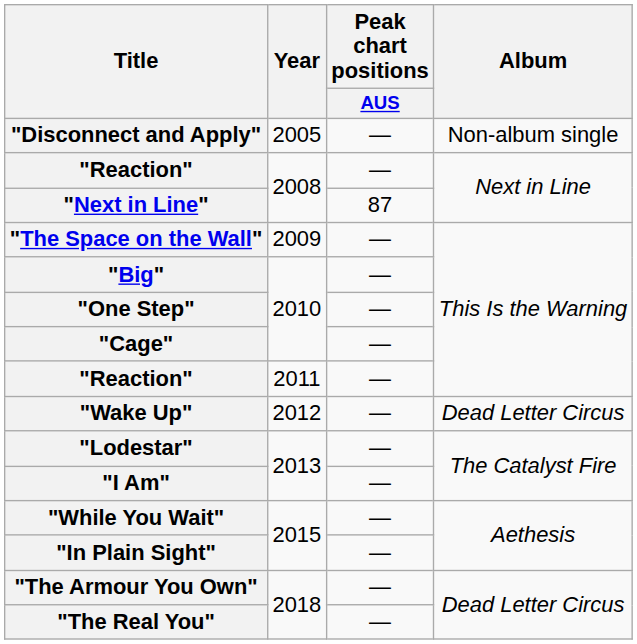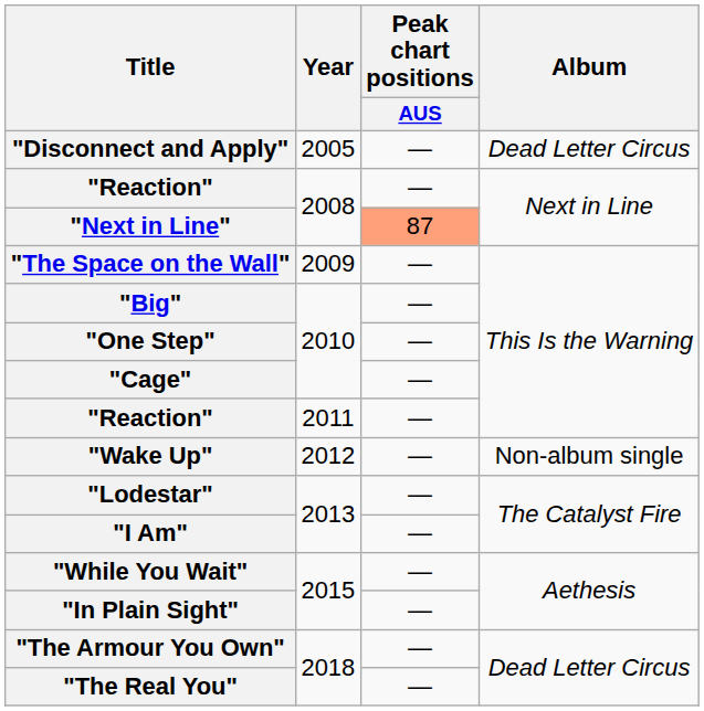"Disconnect and Apply" | Album: Non-album single -> Dead Letter Circus
"Next in Line" | Peak chart positions / AUS: no background -> lightsalmon background
"Wake Up" | Album: Dead Letter Circus -> Non-album single
